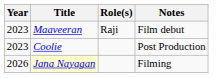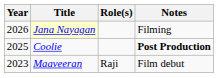rows swapped: Maaveeran <-> Jana Nayagan
Coolie | Year: 2023 -> 2025
Coolie | Notes: normal -> bold
